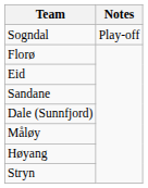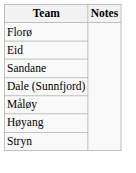- row: Sogndal | Play-off
